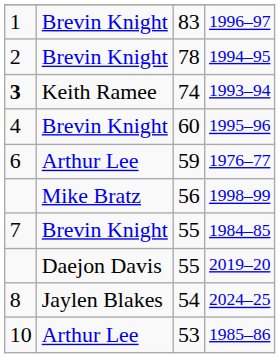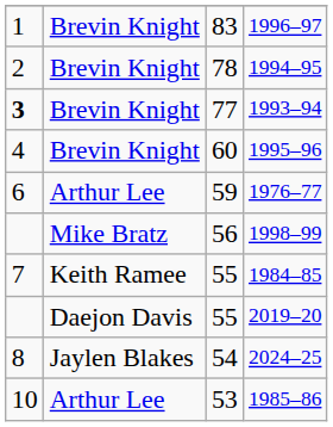1993–94 | column 2: Keith Ramee -> Brevin Knight
1993–94 | column 3: 74 -> 77
1984–85 | column 2: Brevin Knight -> Keith Ramee
